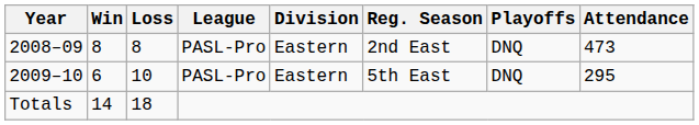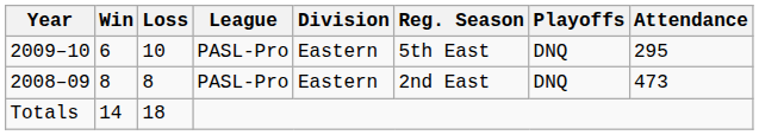rows swapped: 2008–09 <-> 2009–10
